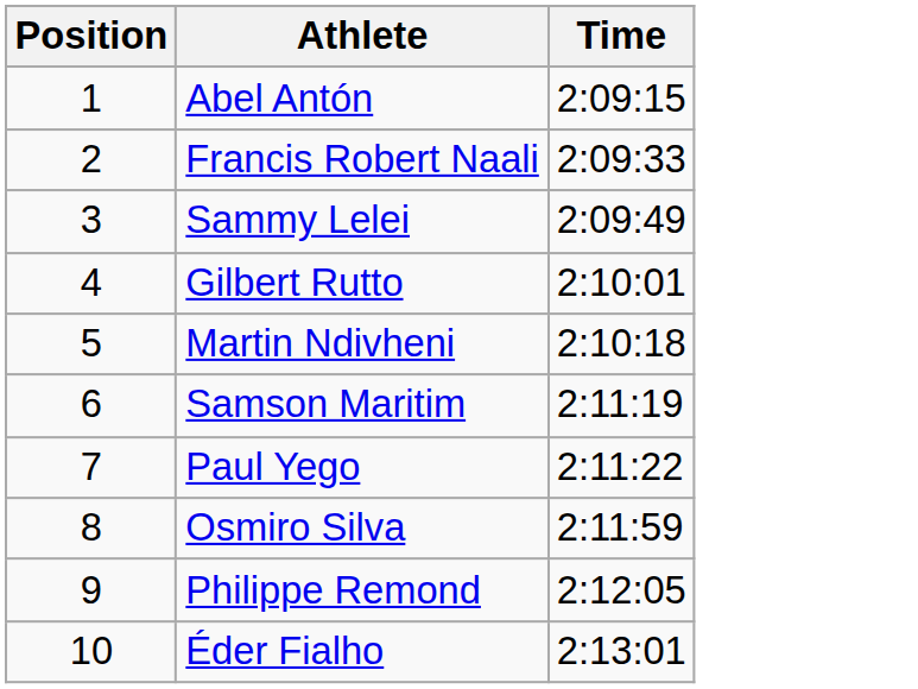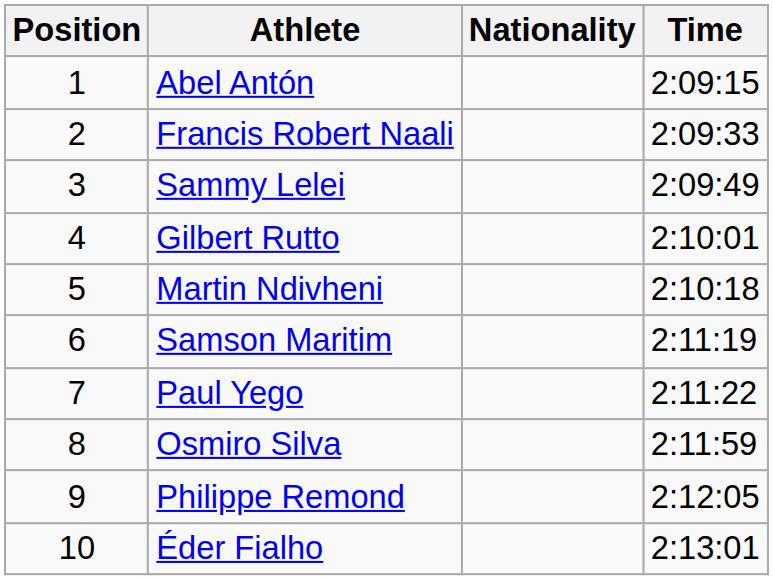+ column: Nationality
